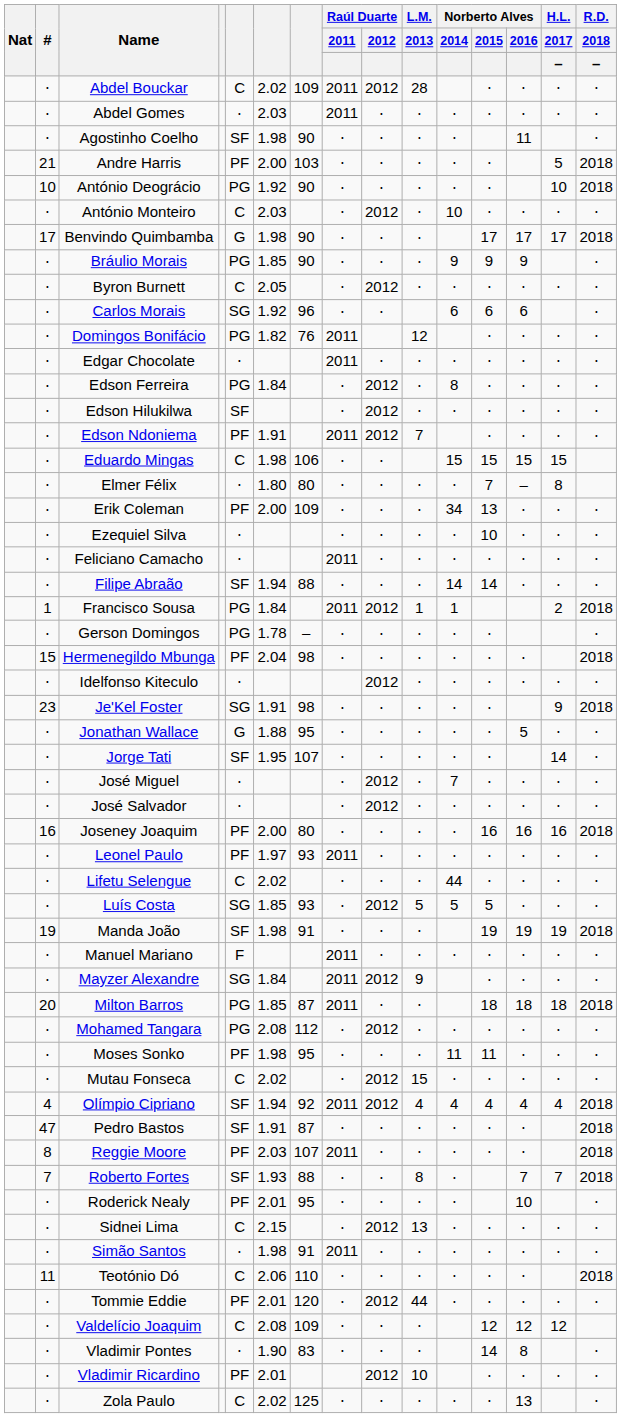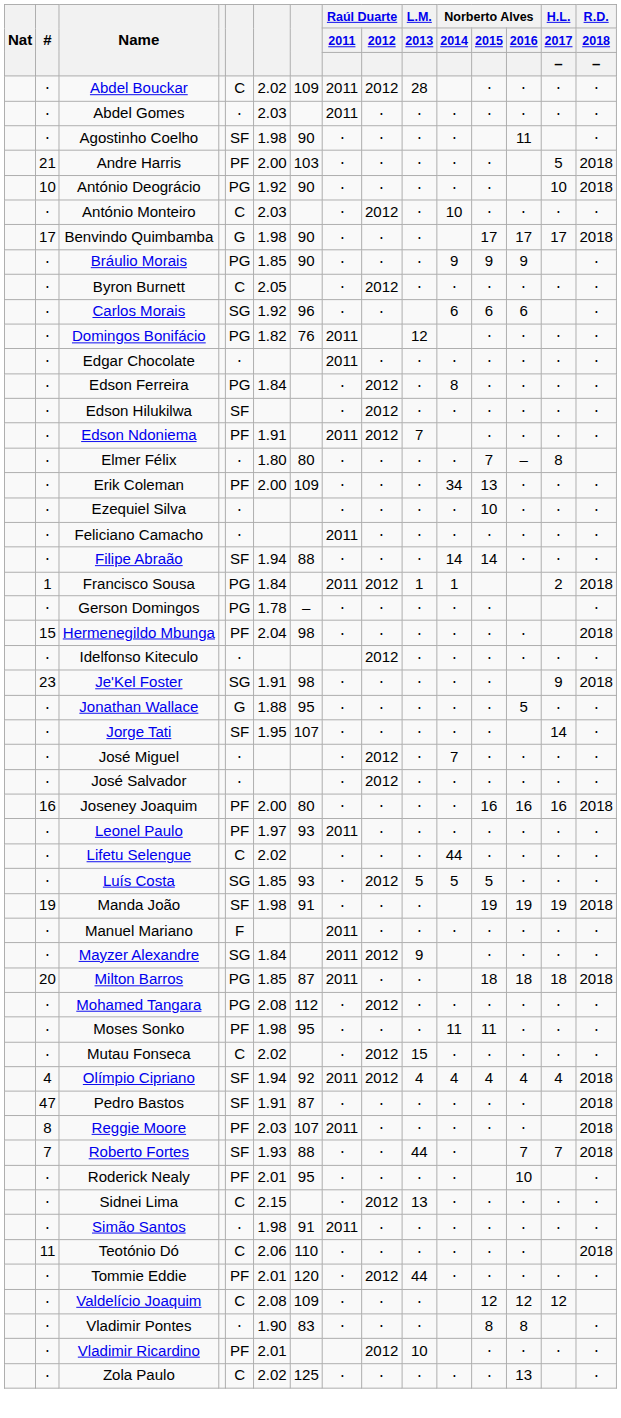- row: ⋅ | Eduardo Mingas | C | 1.98 | 106 | ⋅ | ⋅ | 15 | 15 | 15 | 15
Roberto Fortes | L.M. / 2013: 8 -> 44
Vladimir Pontes | Norberto Alves / 2015: 14 -> 8
